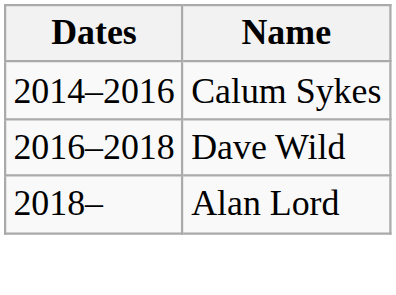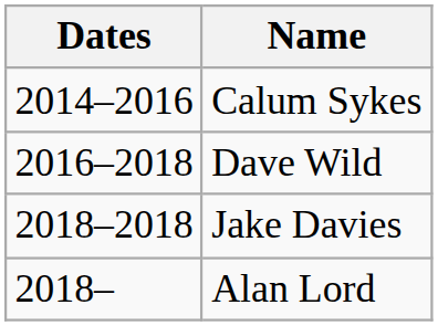+ row: 2018–2018 | Jake Davies
